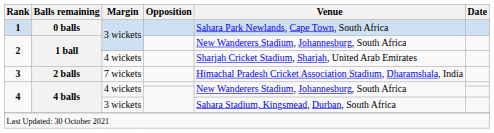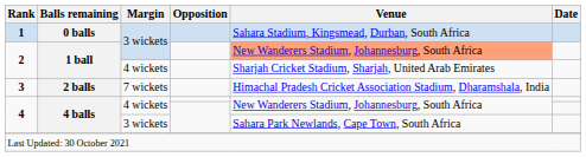1 | Venue: Sahara Park Newlands, Cape Town, South Africa -> Sahara Stadium, Kingsmead, Durban, South Africa
2 / 3 wickets | Venue: no background -> lightsalmon background
4 / 3 wickets | Venue: Sahara Stadium, Kingsmead, Durban, South Africa -> Sahara Park Newlands, Cape Town, South Africa
